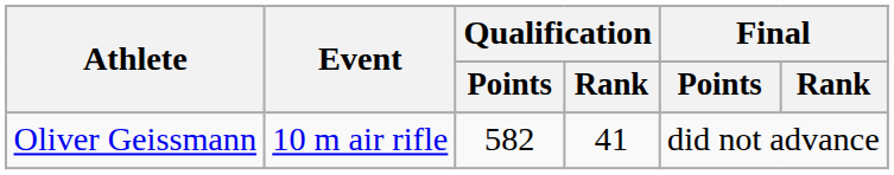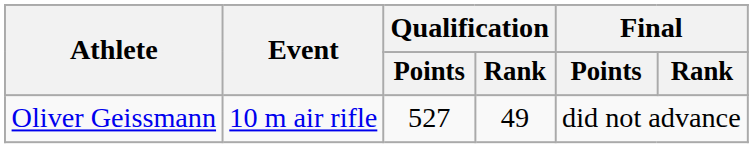Oliver Geissmann | Qualification / Points: 582 -> 527
Oliver Geissmann | Qualification / Rank: 41 -> 49
